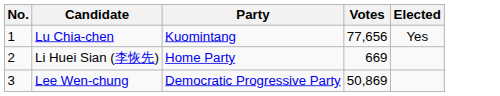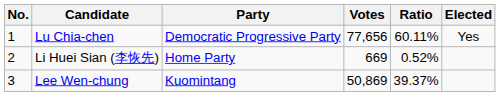+ column: Ratio | 60.11% | 0.52% | 39.37%
Lu Chia-chen | Party: Kuomintang -> Democratic Progressive Party
Lee Wen-chung | Party: Democratic Progressive Party -> Kuomintang
